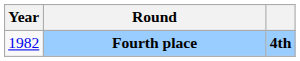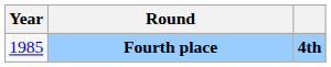Fourth place | Year: 1982 -> 1985
